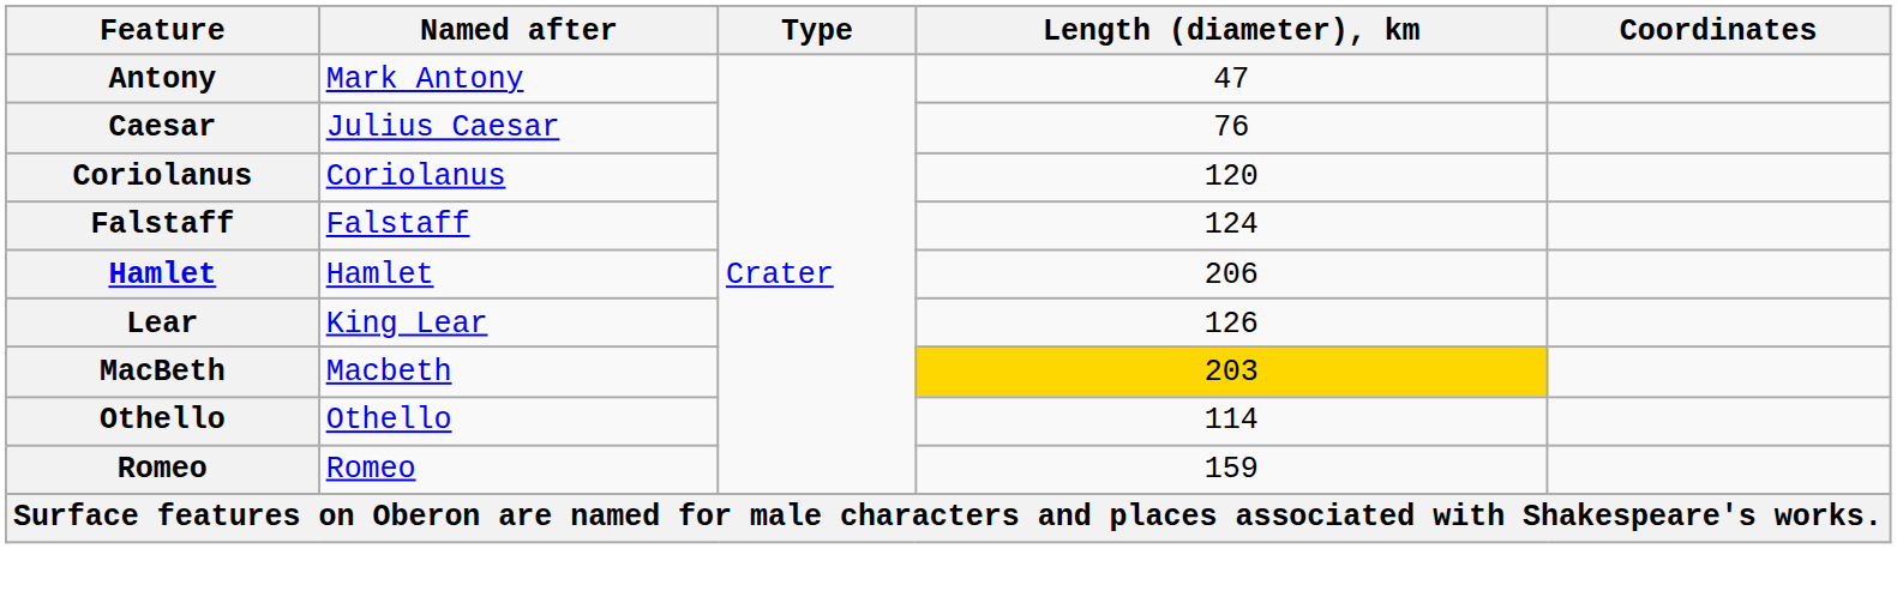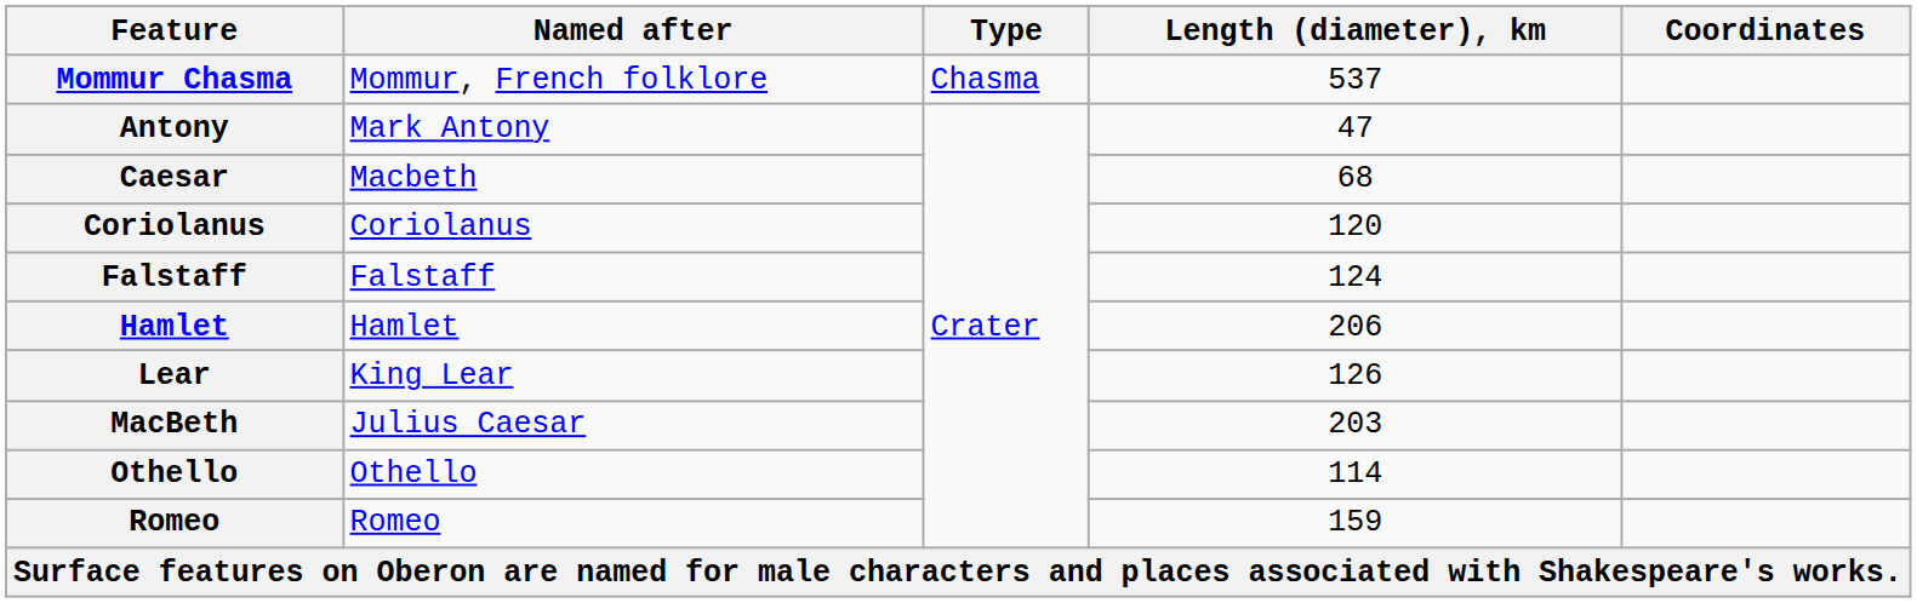+ row: Mommur Chasma | Mommur, French folklore | Chasma | 537
Caesar | Named after: Julius Caesar -> Macbeth
Caesar | Length (diameter), km: 76 -> 68
MacBeth | Named after: Macbeth -> Julius Caesar
MacBeth | Length (diameter), km: gold background -> no background
